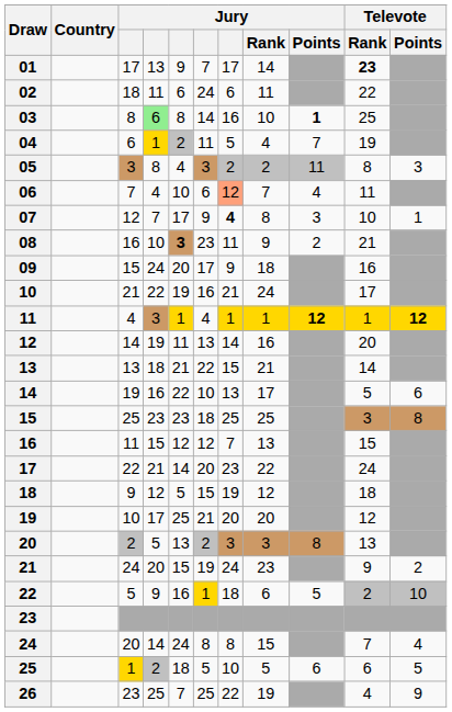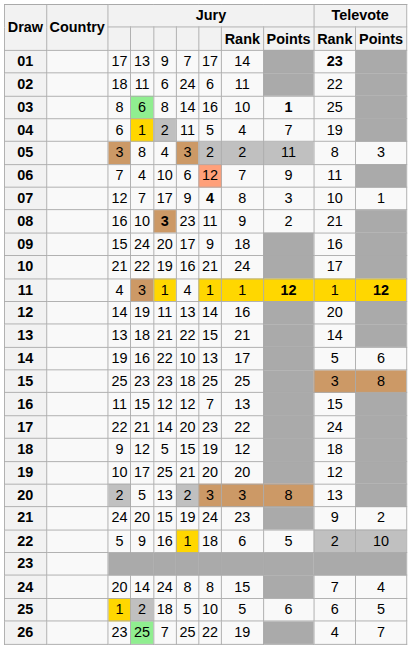06 | Jury / Points: 4 -> 9
26 | column 4: no background -> lightgreen background
26 | Televote / Points: 9 -> 7
